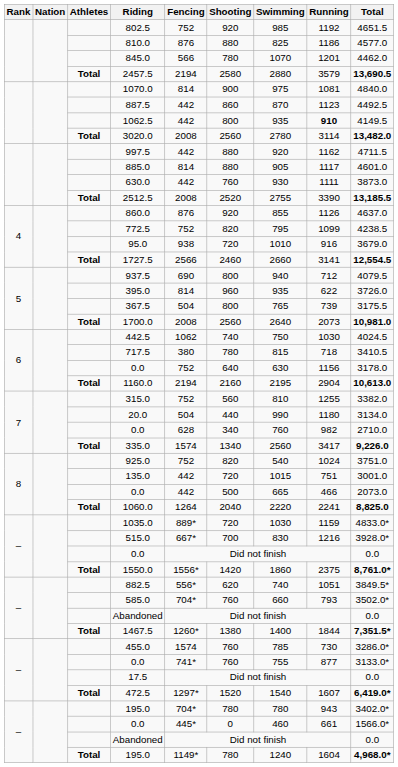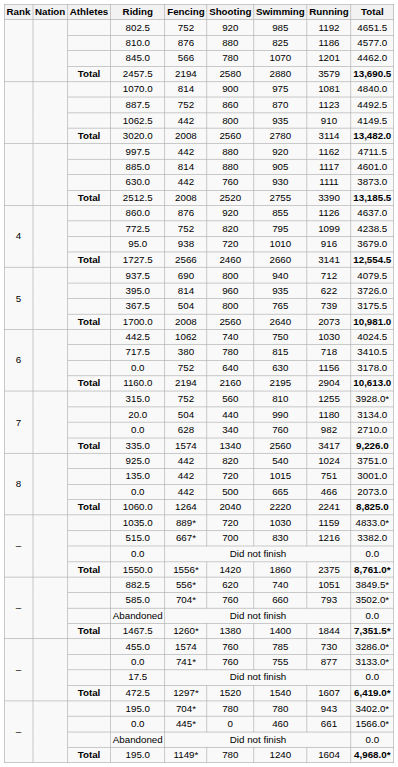887.5 | Fencing: 442 -> 752
1062.5 | Running: bold -> normal
315.0 | Total: 3382.0 -> 3928.0*
925.0 | Fencing: 752 -> 442
515.0 | Total: 3928.0* -> 3382.0
